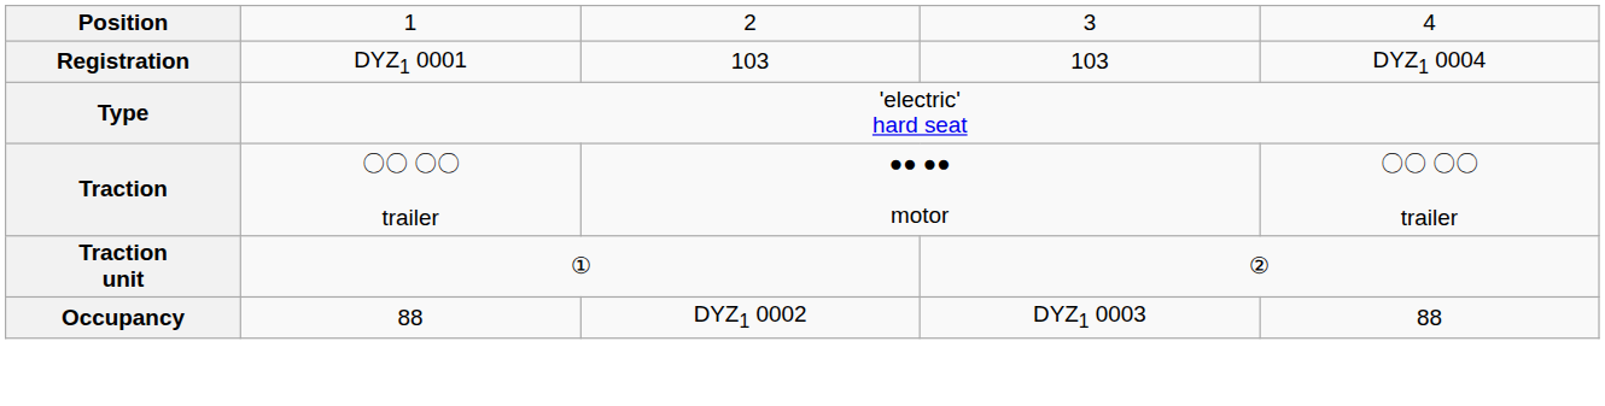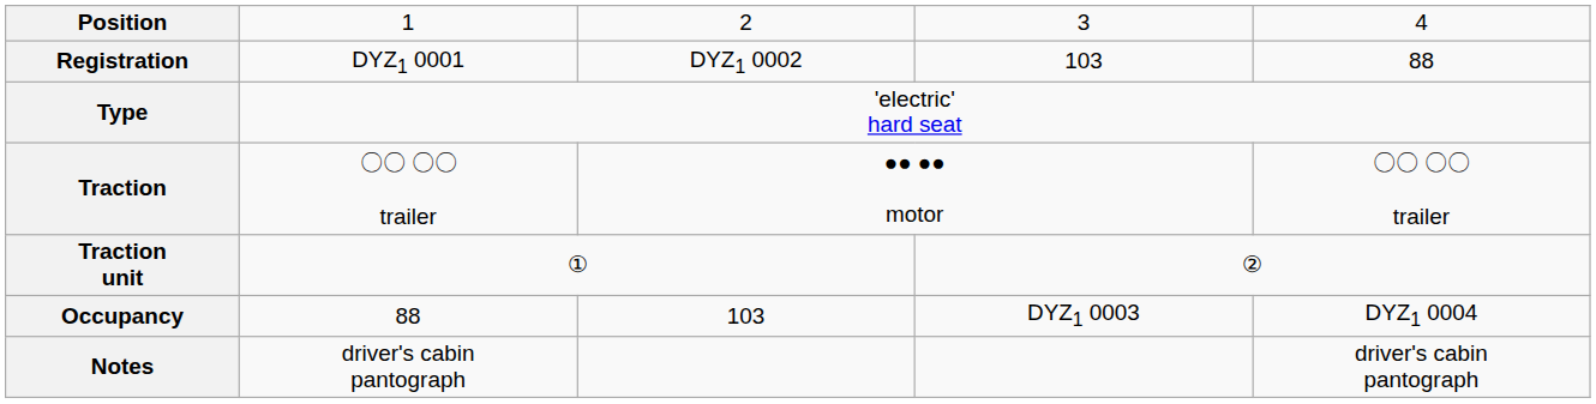Registration | column 3: 103 -> DYZ1 0002
Registration | column 5: DYZ1 0004 -> 88
Occupancy | column 3: DYZ1 0002 -> 103
Occupancy | column 5: 88 -> DYZ1 0004
+ row: Notes | driver's cabin pantograph | driver's cabin pantograph
